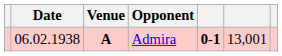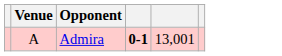- column: Date | 06.02.1938
Admira | Venue: bold -> normal
